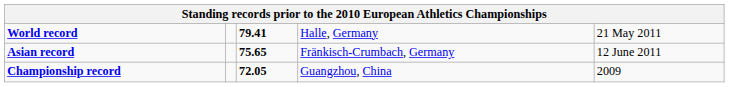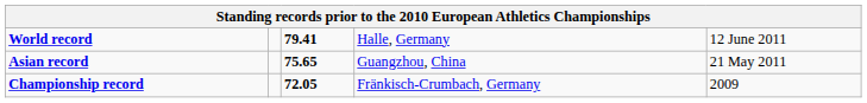World record | column 5: 21 May 2011 -> 12 June 2011
Asian record | column 4: Fränkisch-Crumbach, Germany -> Guangzhou, China
Asian record | column 5: 12 June 2011 -> 21 May 2011
Championship record | column 4: Guangzhou, China -> Fränkisch-Crumbach, Germany
